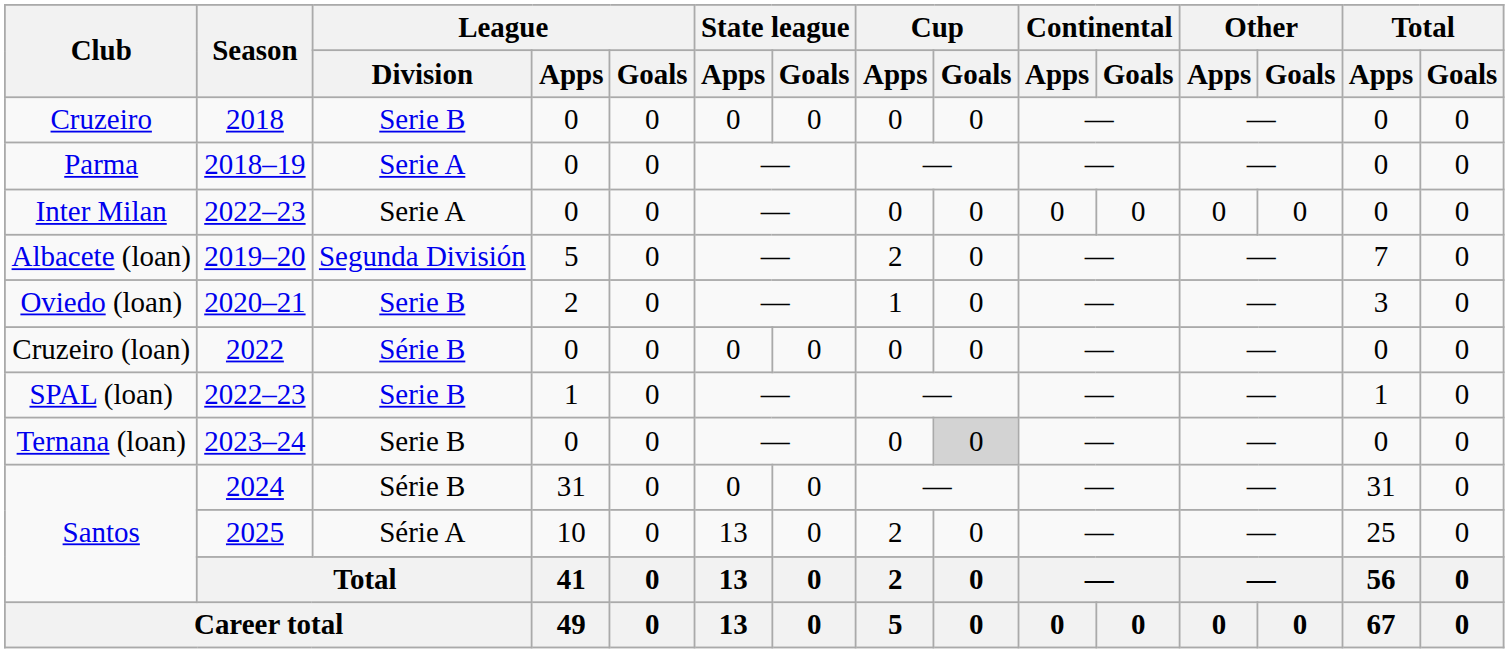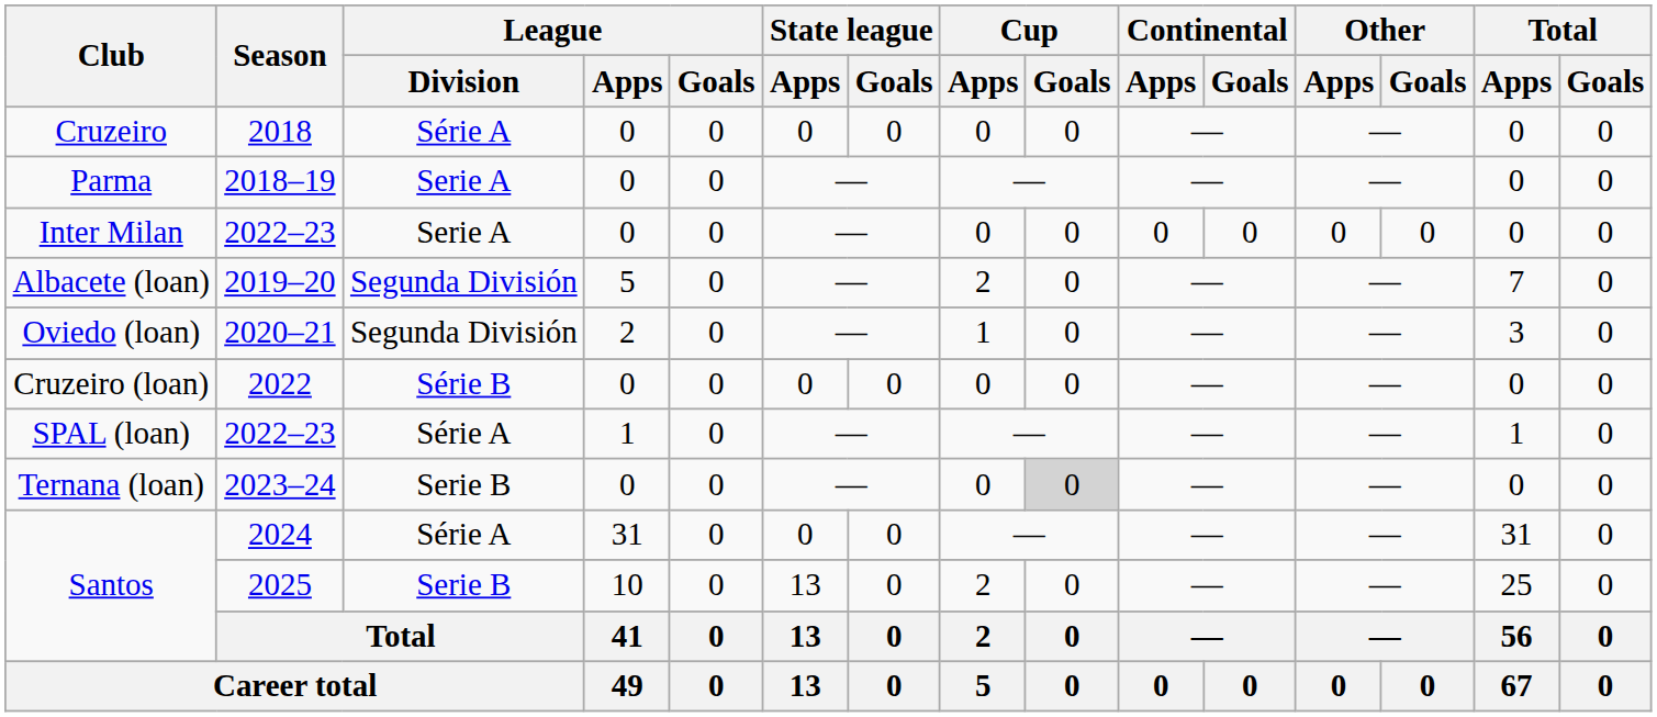Cruzeiro | League / Division: Serie B -> Série A
Oviedo (loan) | League / Division: Serie B -> Segunda División
SPAL (loan) | League / Division: Serie B -> Série A
Santos / 2024 | League / Division: Série B -> Série A
Santos / 2025 | League / Division: Série A -> Serie B
